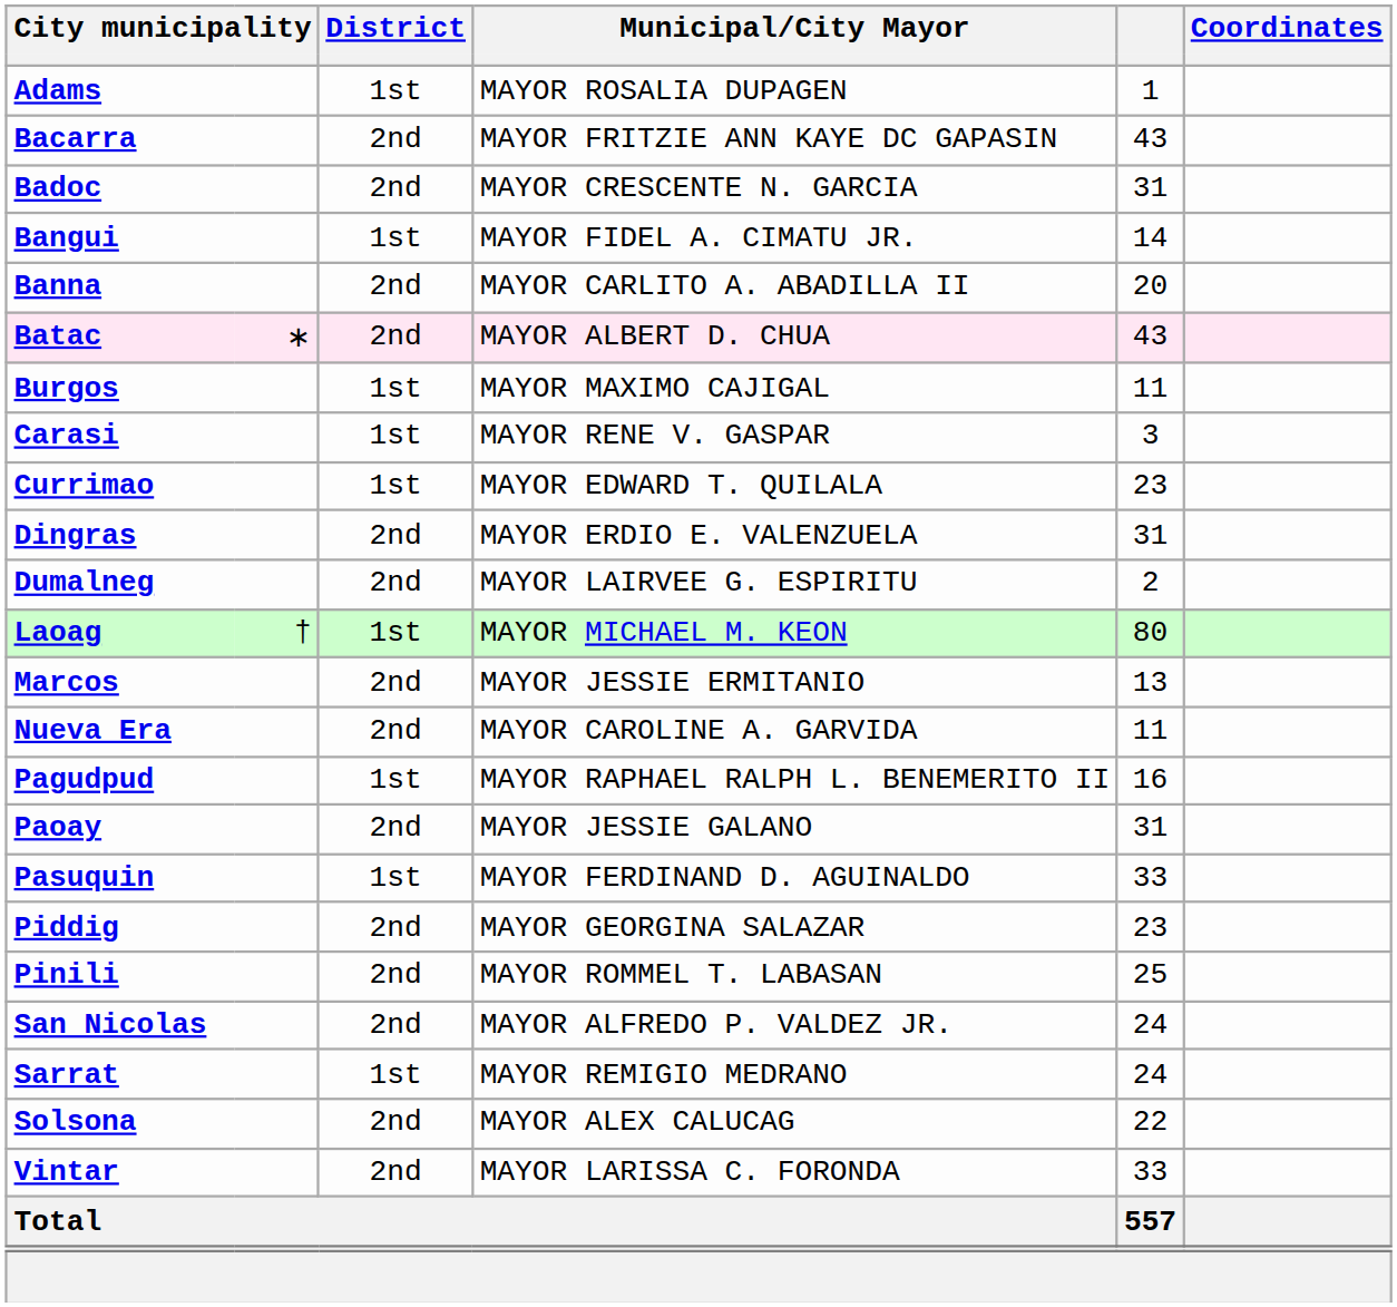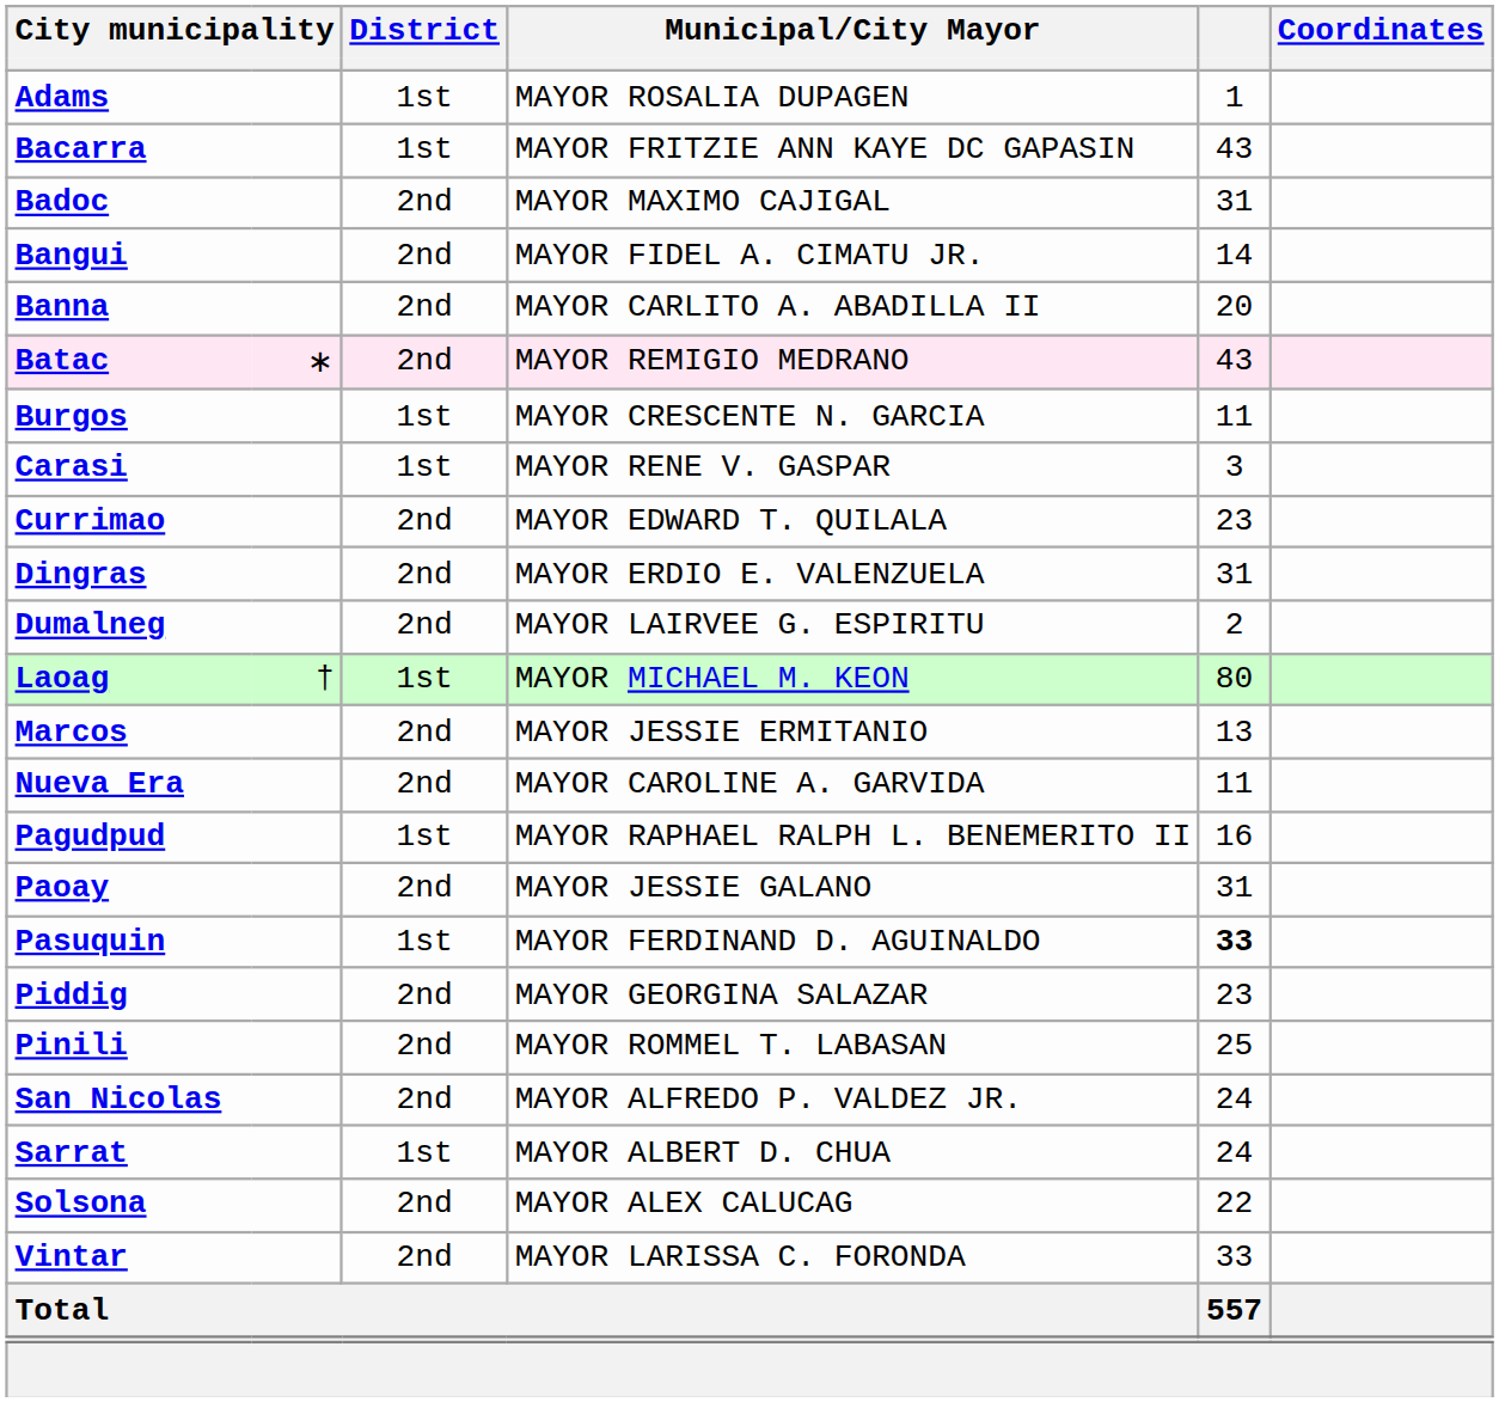Bacarra | District: 2nd -> 1st
Badoc | Municipal/City Mayor: MAYOR CRESCENTE N. GARCIA -> MAYOR MAXIMO CAJIGAL
Bangui | District: 1st -> 2nd
Batac | Municipal/City Mayor: MAYOR ALBERT D. CHUA -> MAYOR REMIGIO MEDRANO
Burgos | Municipal/City Mayor: MAYOR MAXIMO CAJIGAL -> MAYOR CRESCENTE N. GARCIA
Currimao | District: 1st -> 2nd
Pasuquin | column 5: normal -> bold
Sarrat | Municipal/City Mayor: MAYOR REMIGIO MEDRANO -> MAYOR ALBERT D. CHUA
